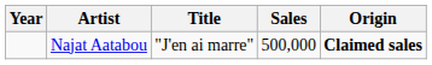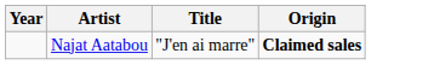- column: Sales | 500,000
